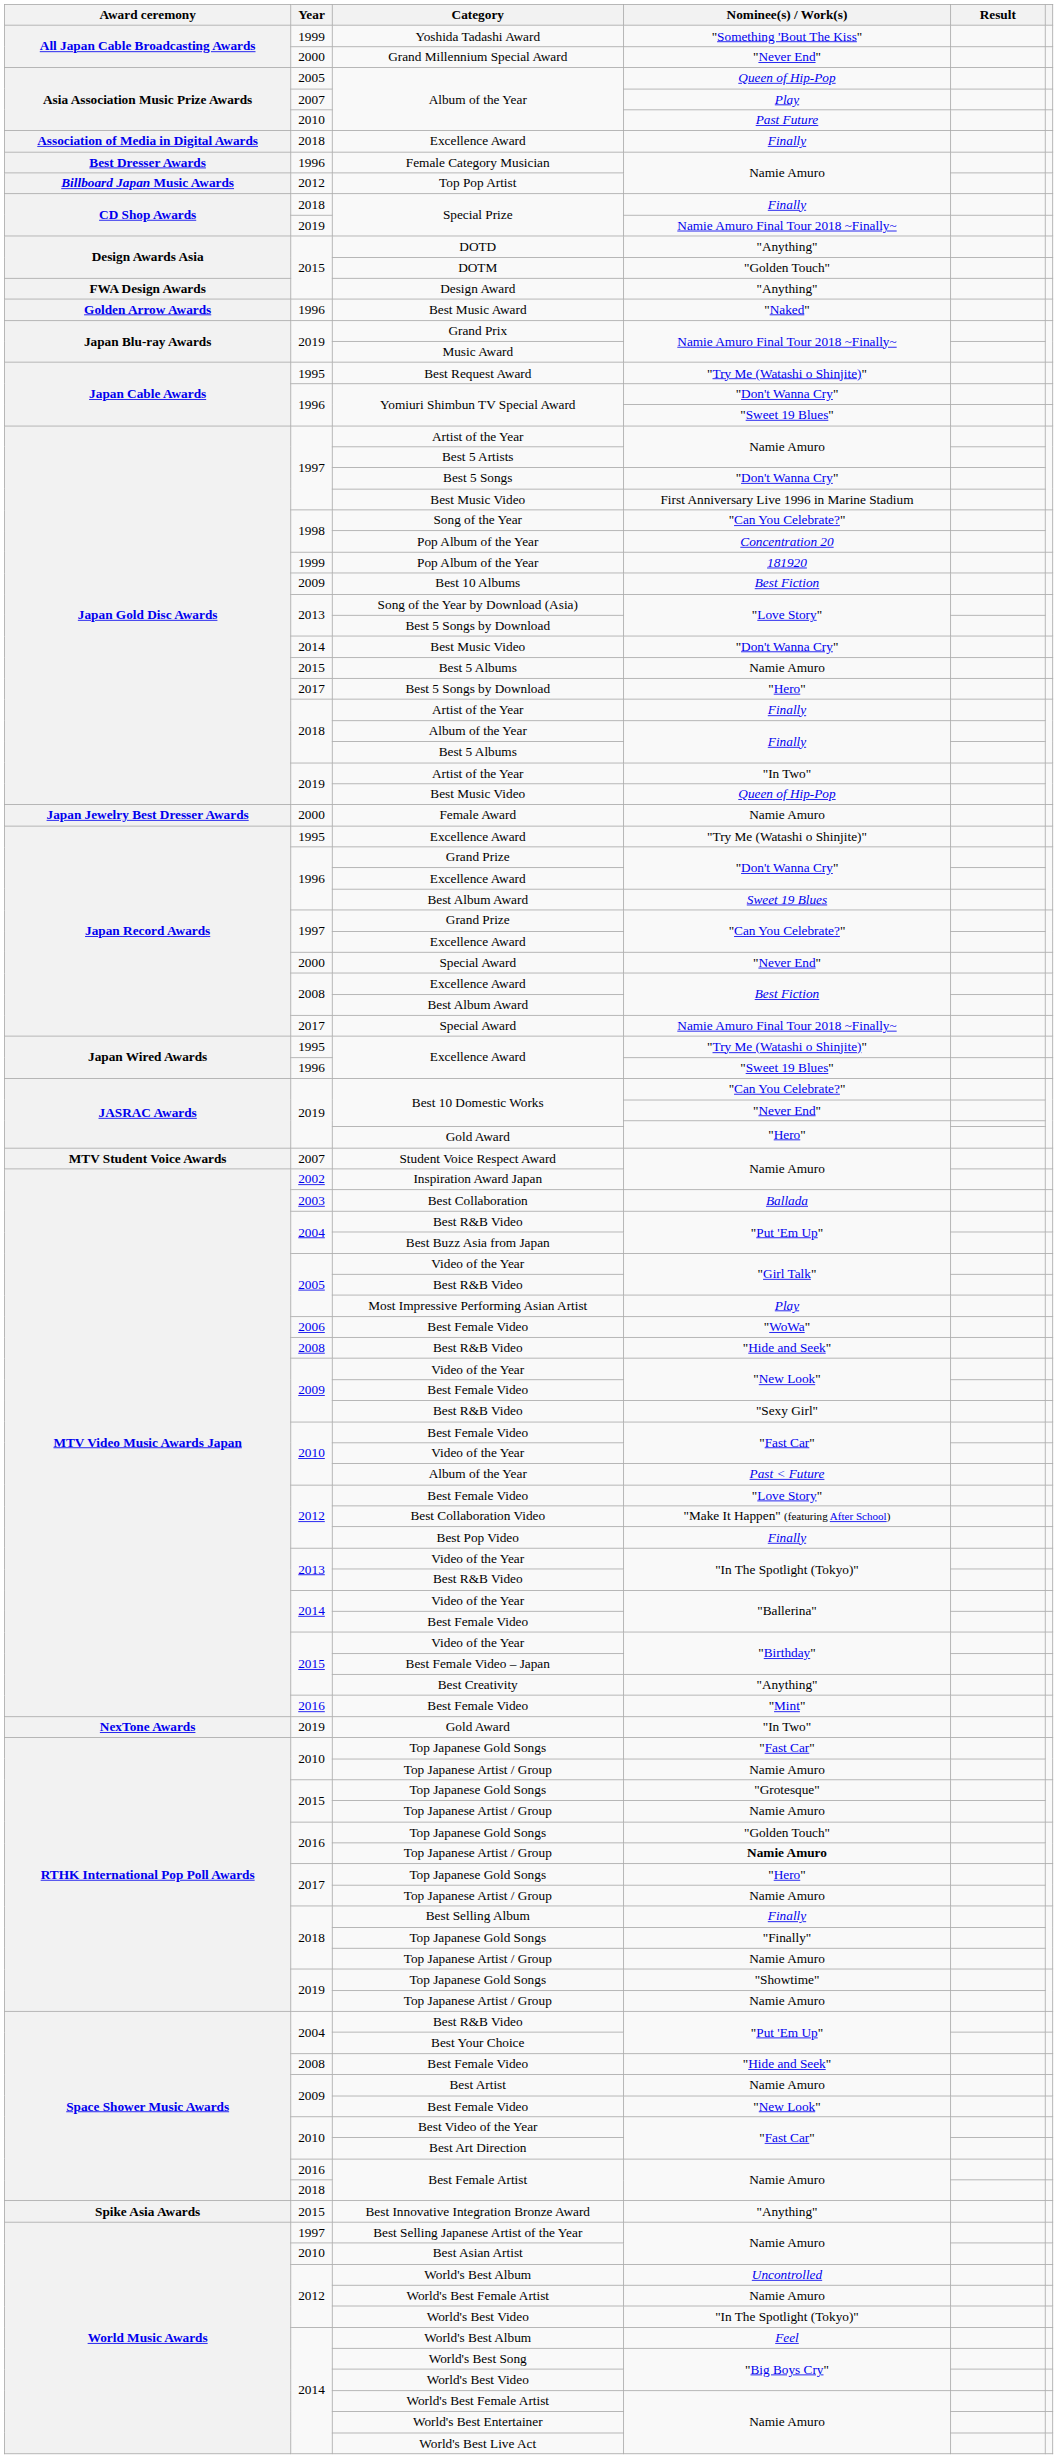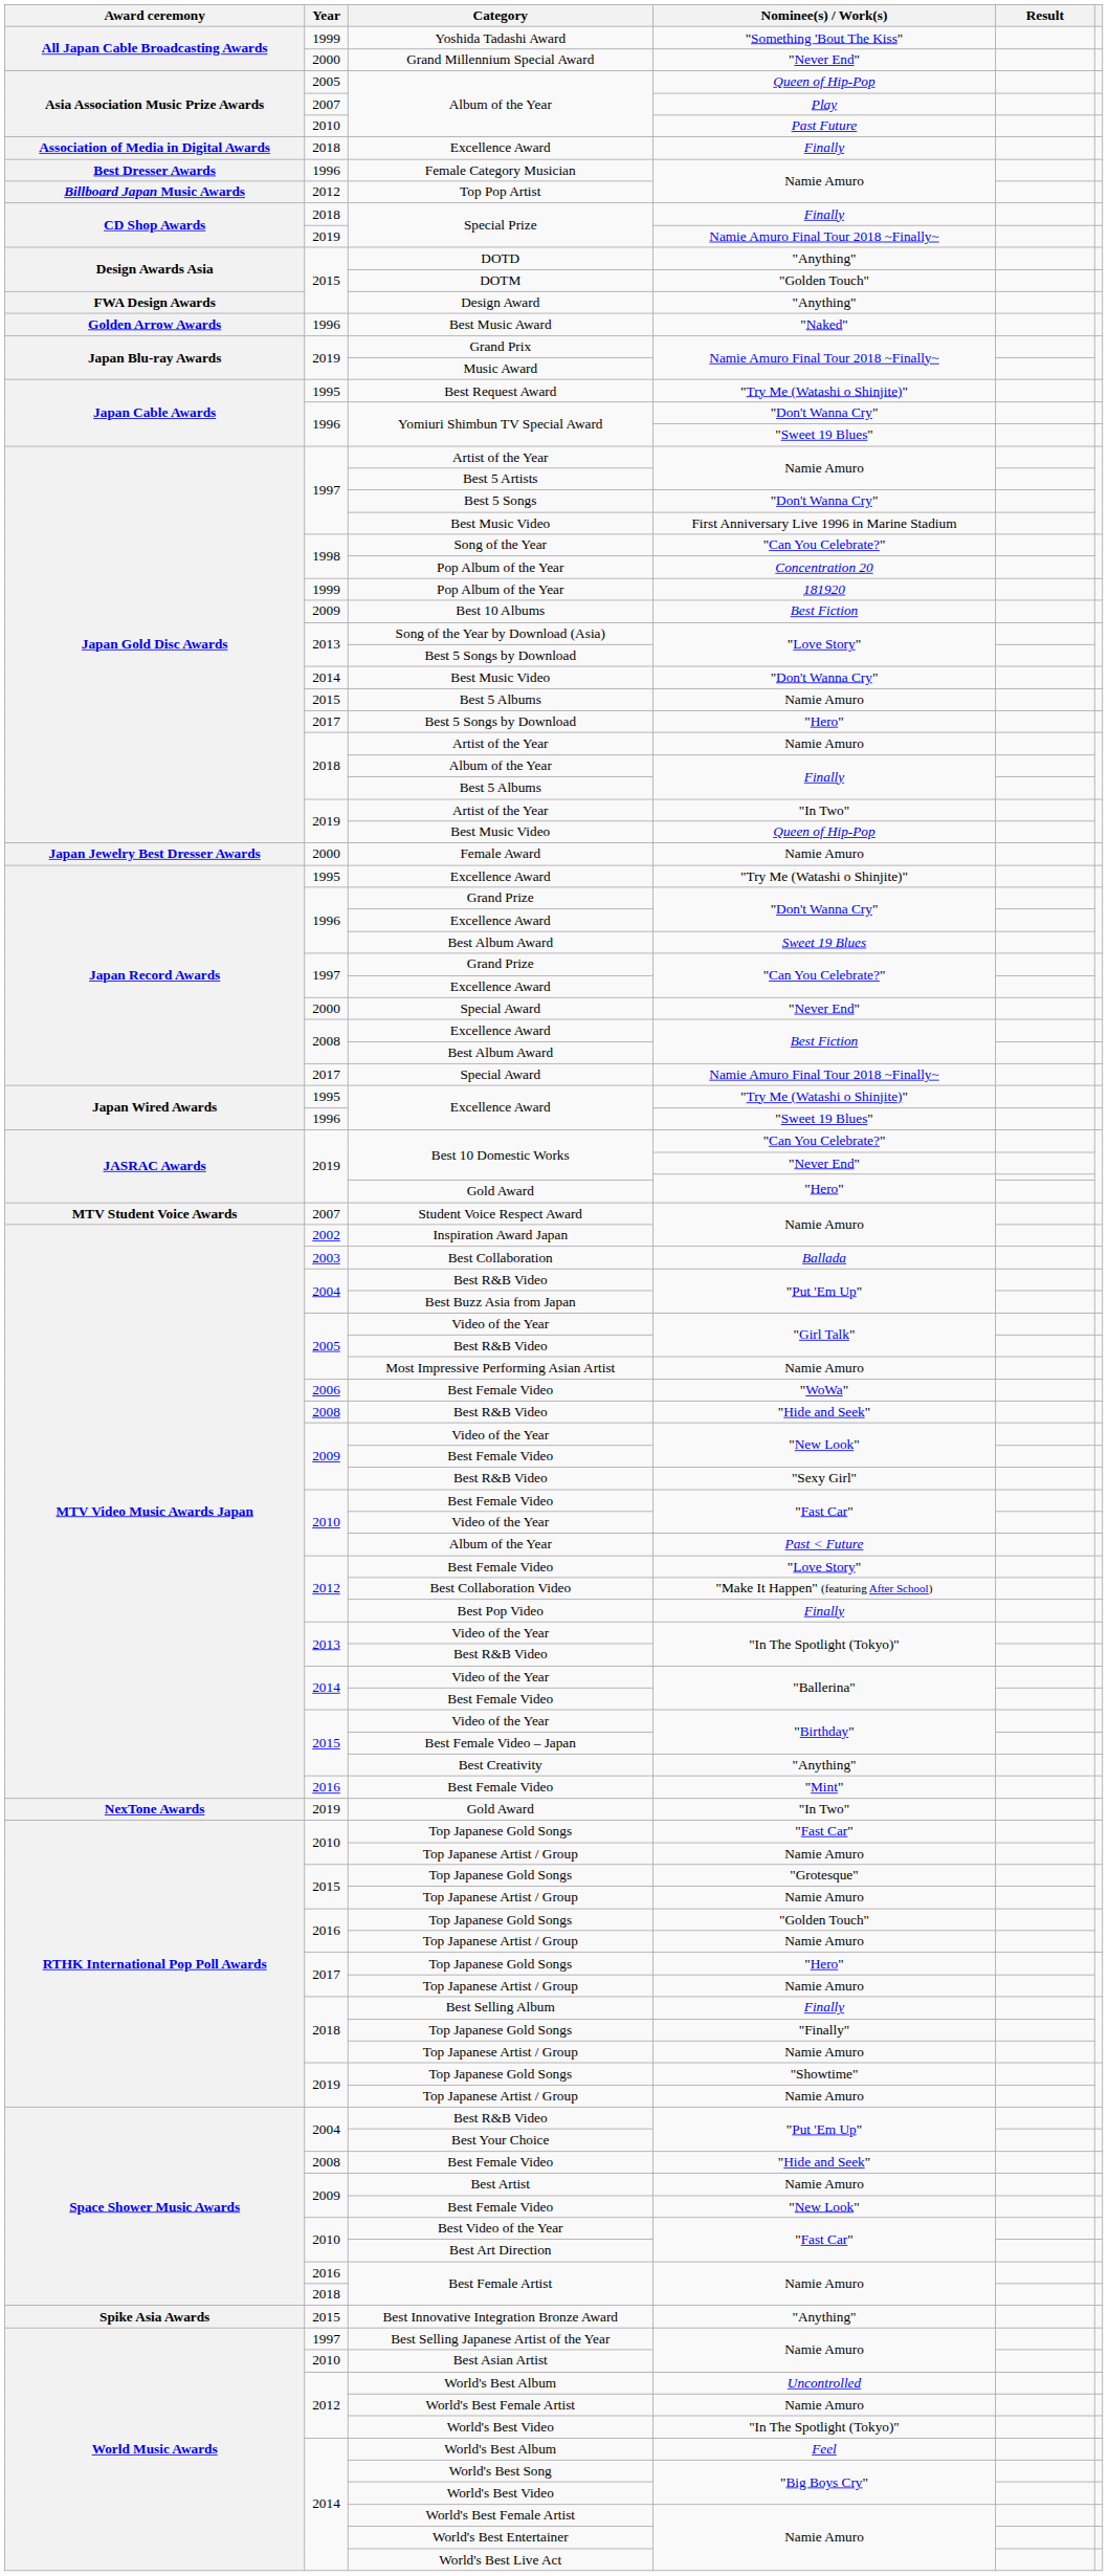2018 / Artist of the Year | Nominee(s) / Work(s): Finally -> Namie Amuro
Most Impressive Performing Asian Artist | Nominee(s) / Work(s): Play -> Namie Amuro
2016 / Top Japanese Artist / Group | Nominee(s) / Work(s): bold -> normal
